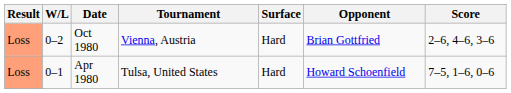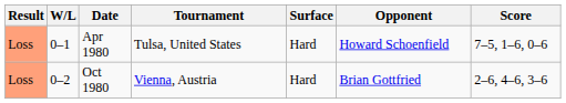rows swapped: Apr 1980 <-> Oct 1980
